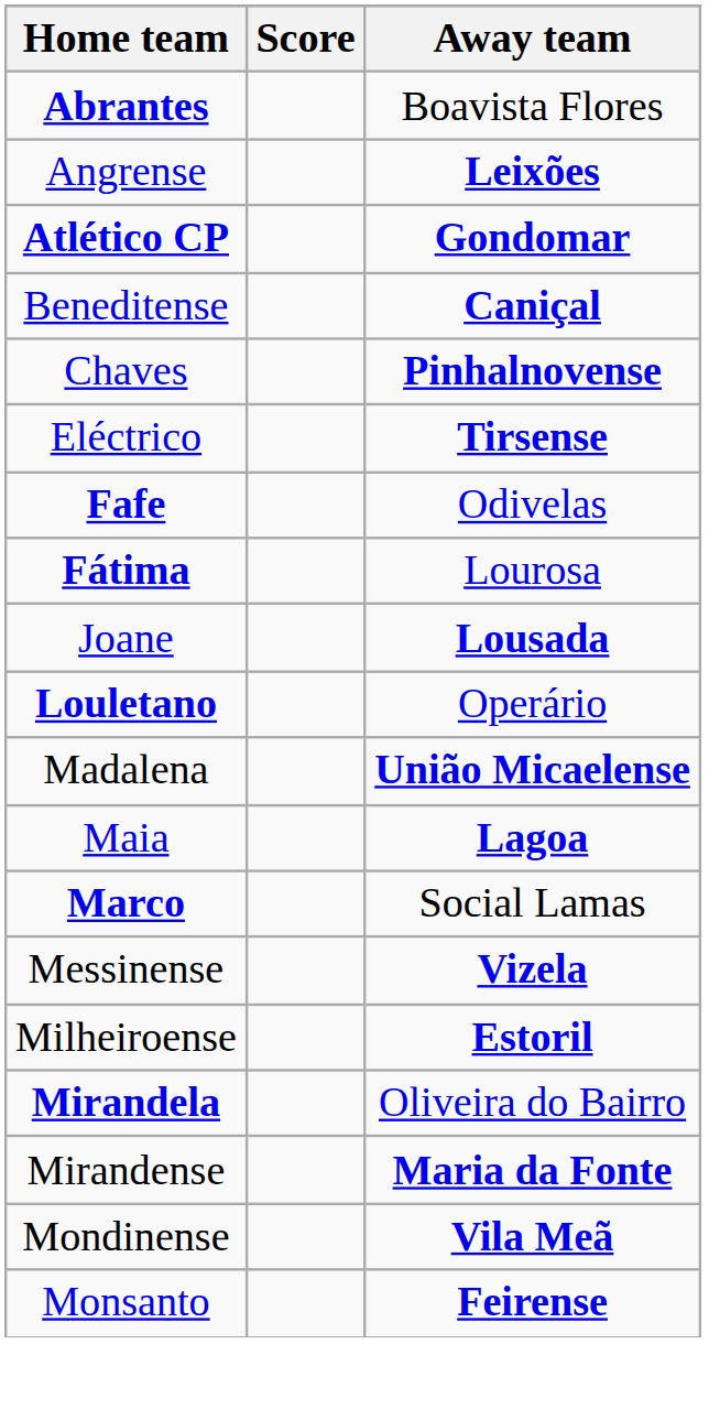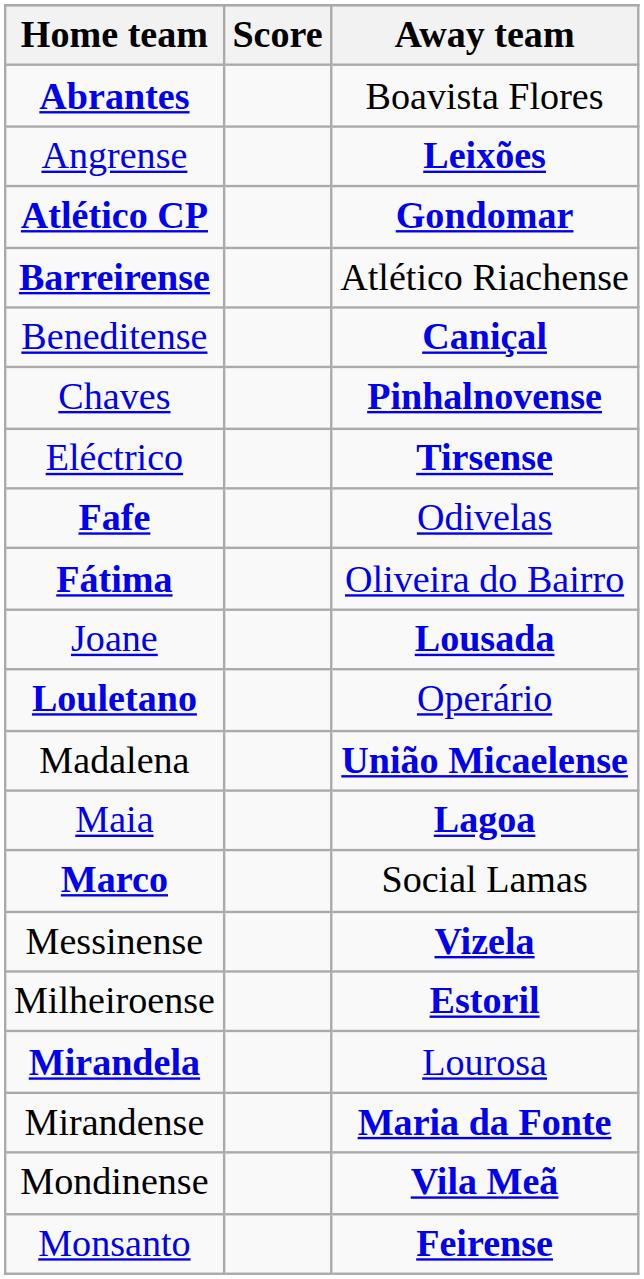+ row: Barreirense | Atlético Riachense
Fátima | Away team: Lourosa -> Oliveira do Bairro
Mirandela | Away team: Oliveira do Bairro -> Lourosa
